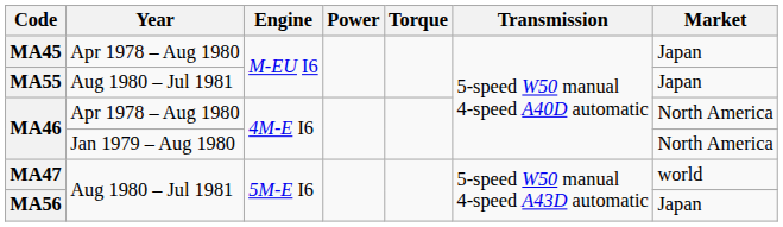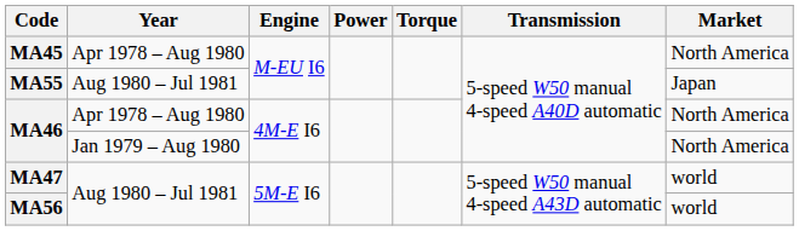MA45 | Market: Japan -> North America
MA56 | Market: Japan -> world
